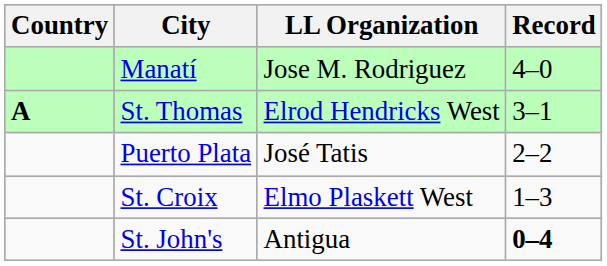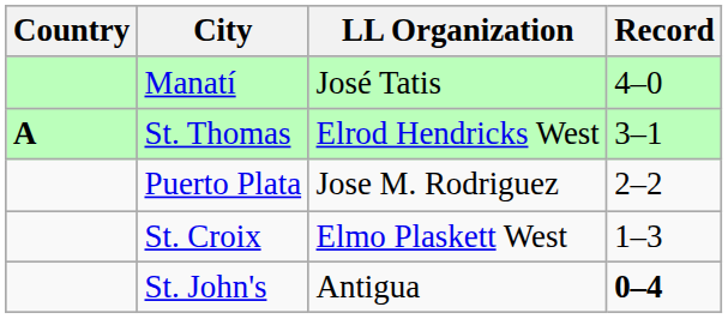Manatí | LL Organization: Jose M. Rodriguez -> José Tatis
Puerto Plata | LL Organization: José Tatis -> Jose M. Rodriguez
